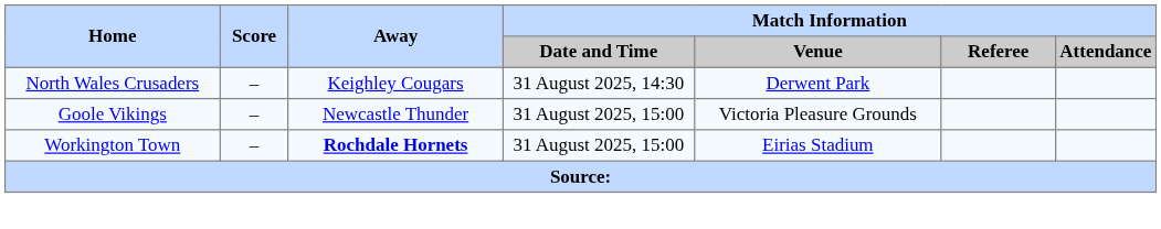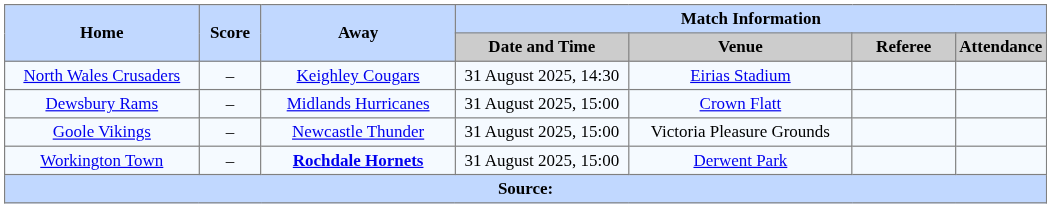North Wales Crusaders | Match Information / Venue: Derwent Park -> Eirias Stadium
+ row: Dewsbury Rams | – | Midlands Hurricanes | 31 August 2025, 15:00 | Crown Flatt
Workington Town | Match Information / Venue: Eirias Stadium -> Derwent Park
